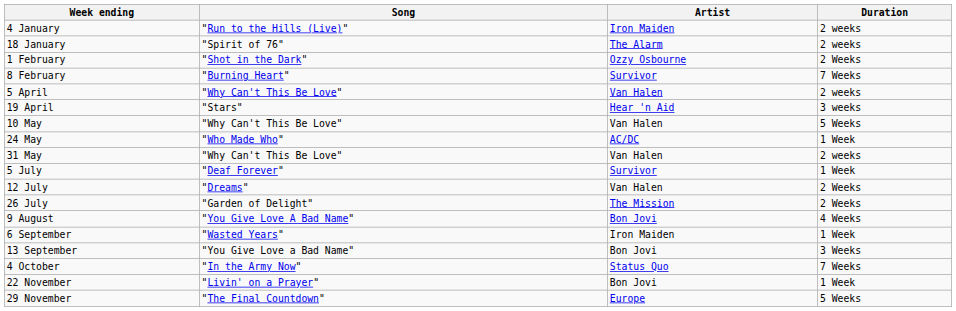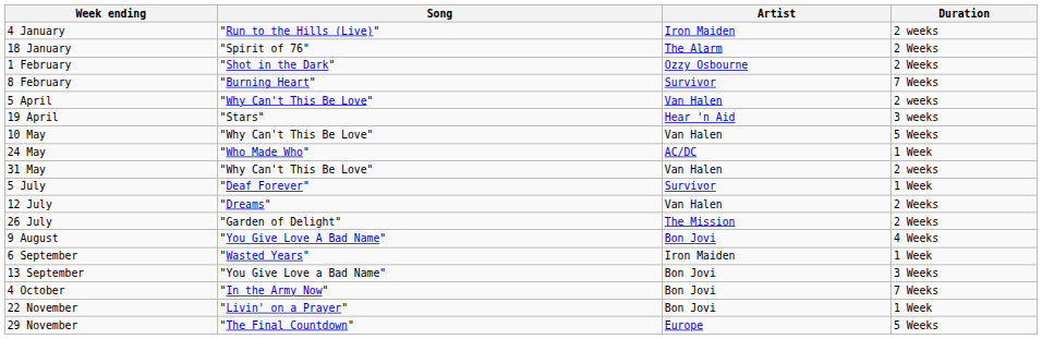18 January | Duration: 2 weeks -> 2 Weeks
4 October | Artist: Status Quo -> Bon Jovi
